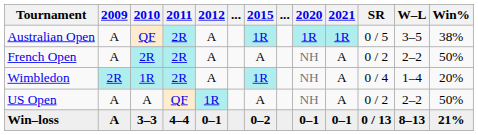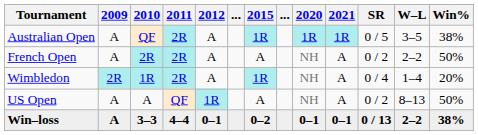US Open | W–L: 2–2 -> 8–13
Win–loss | W–L: 8–13 -> 2–2
Win–loss | Win%: 21% -> 38%
